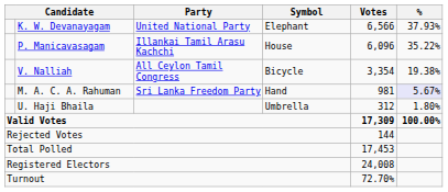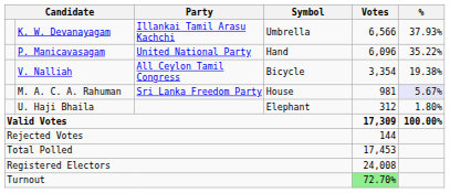K. W. Devanayagam | Party: United National Party -> Illankai Tamil Arasu Kachchi
K. W. Devanayagam | Symbol: Elephant -> Umbrella
P. Manicavasagam | Party: Illankai Tamil Arasu Kachchi -> United National Party
P. Manicavasagam | Symbol: House -> Hand
M. A. C. A. Rahuman | Symbol: Hand -> House
U. Haji Bhaila | Symbol: Umbrella -> Elephant
Turnout | Votes: no background -> lightgreen background
